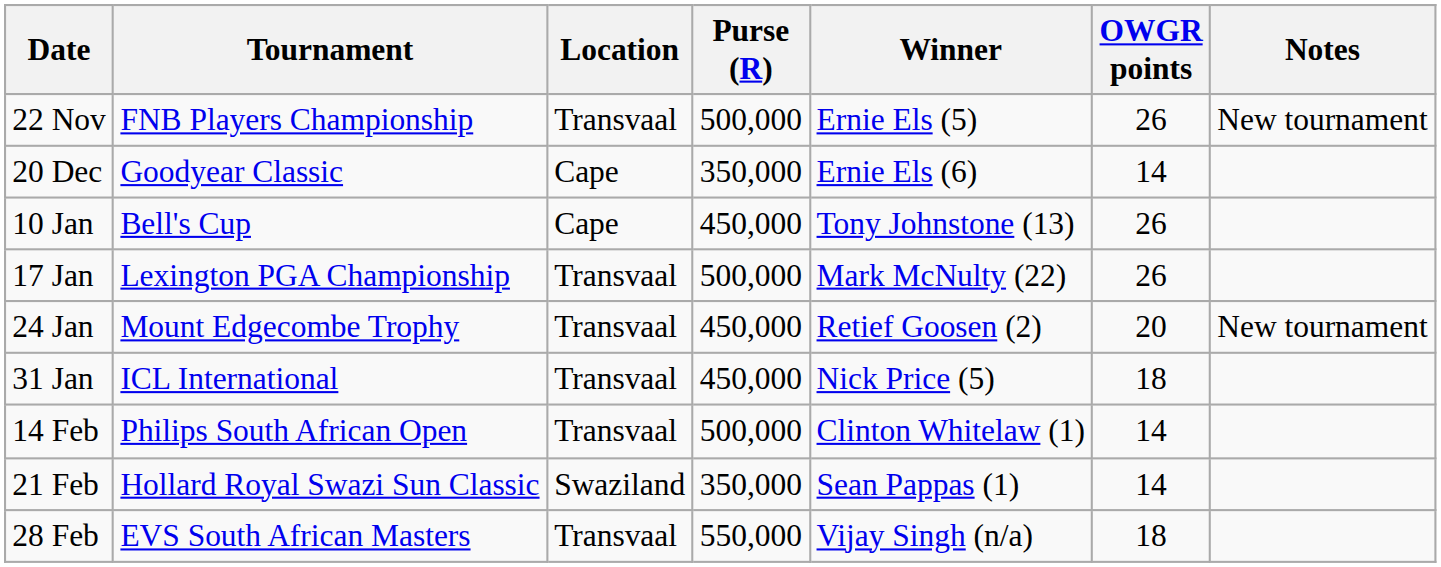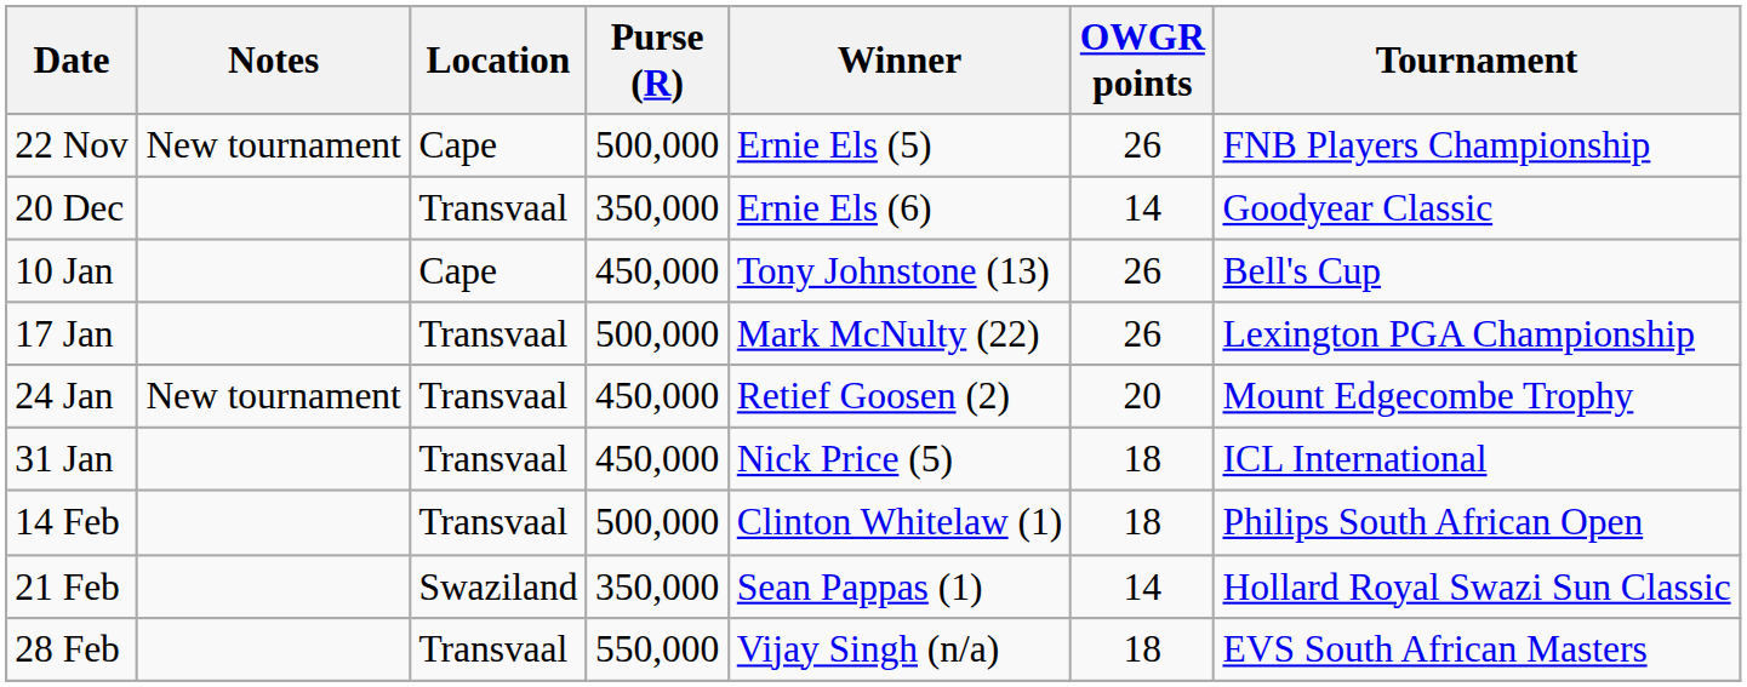columns swapped: Tournament <-> Notes
22 Nov | Location: Transvaal -> Cape
20 Dec | Location: Cape -> Transvaal
14 Feb | OWGR points: 14 -> 18
